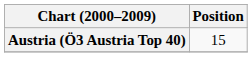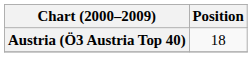Austria (Ö3 Austria Top 40) | Position: 15 -> 18
